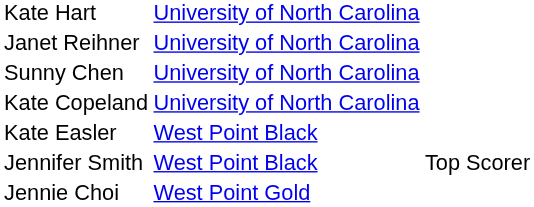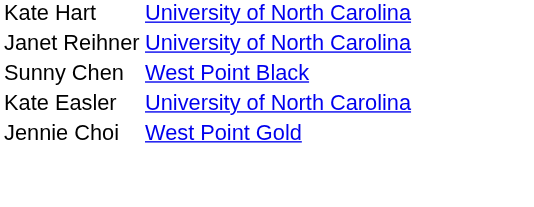Sunny Chen | column 2: University of North Carolina -> West Point Black
- row: Kate Copeland | University of North Carolina
Kate Easler | column 2: West Point Black -> University of North Carolina
- row: Jennifer Smith | West Point Black | Top Scorer
